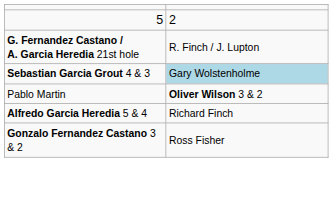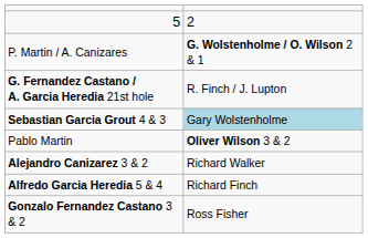+ row: P. Martin / A. Canizares | G. Wolstenholme / O. Wilson 2 & 1
+ row: Alejandro Canizarez 3 & 2 | Richard Walker
